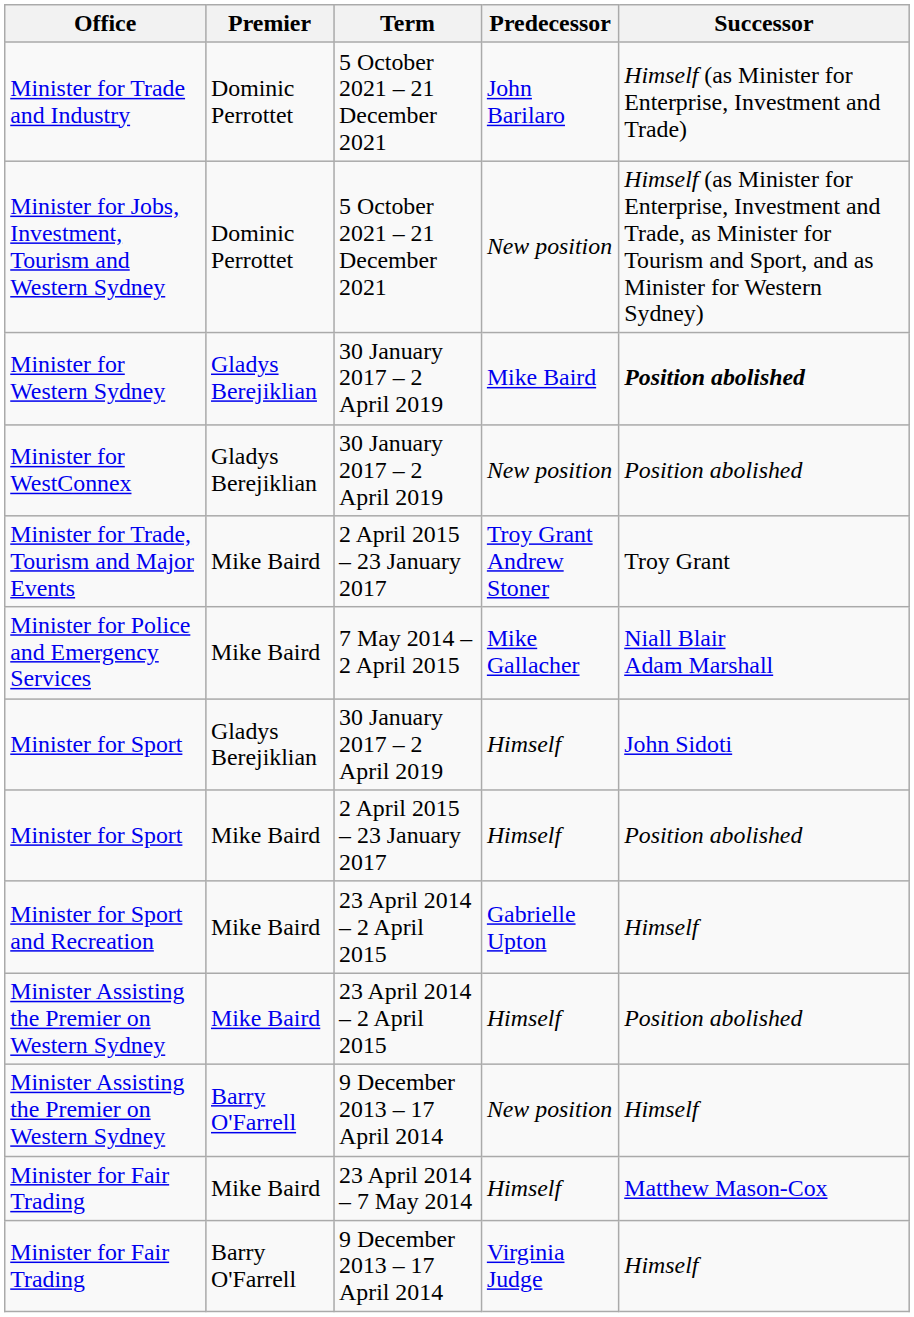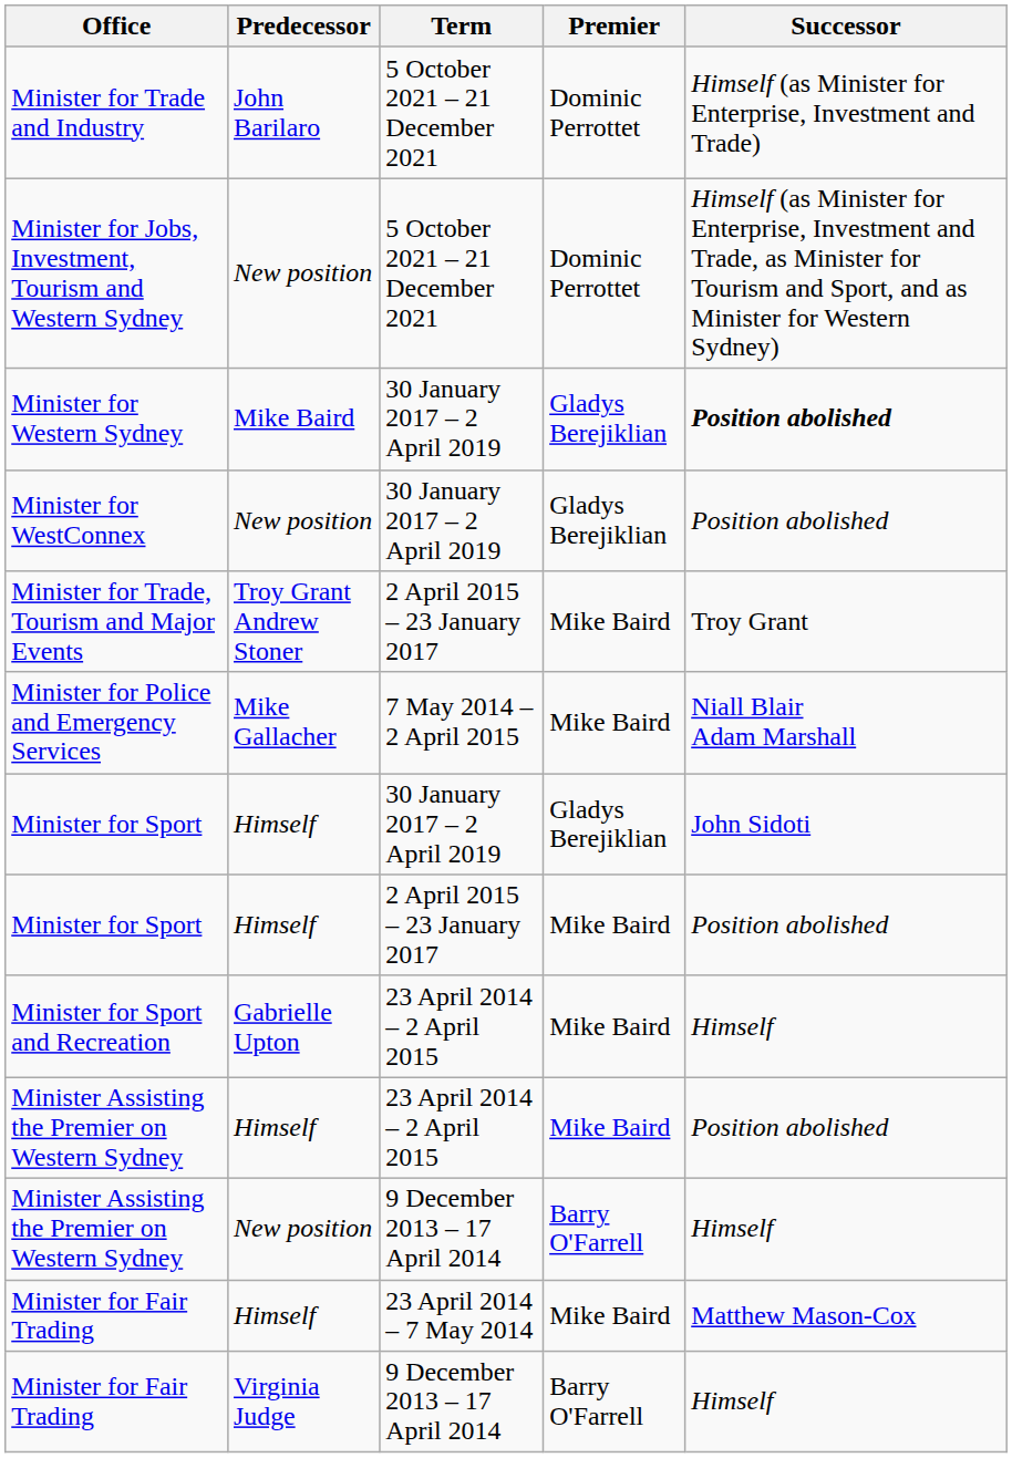columns swapped: Premier <-> Predecessor
